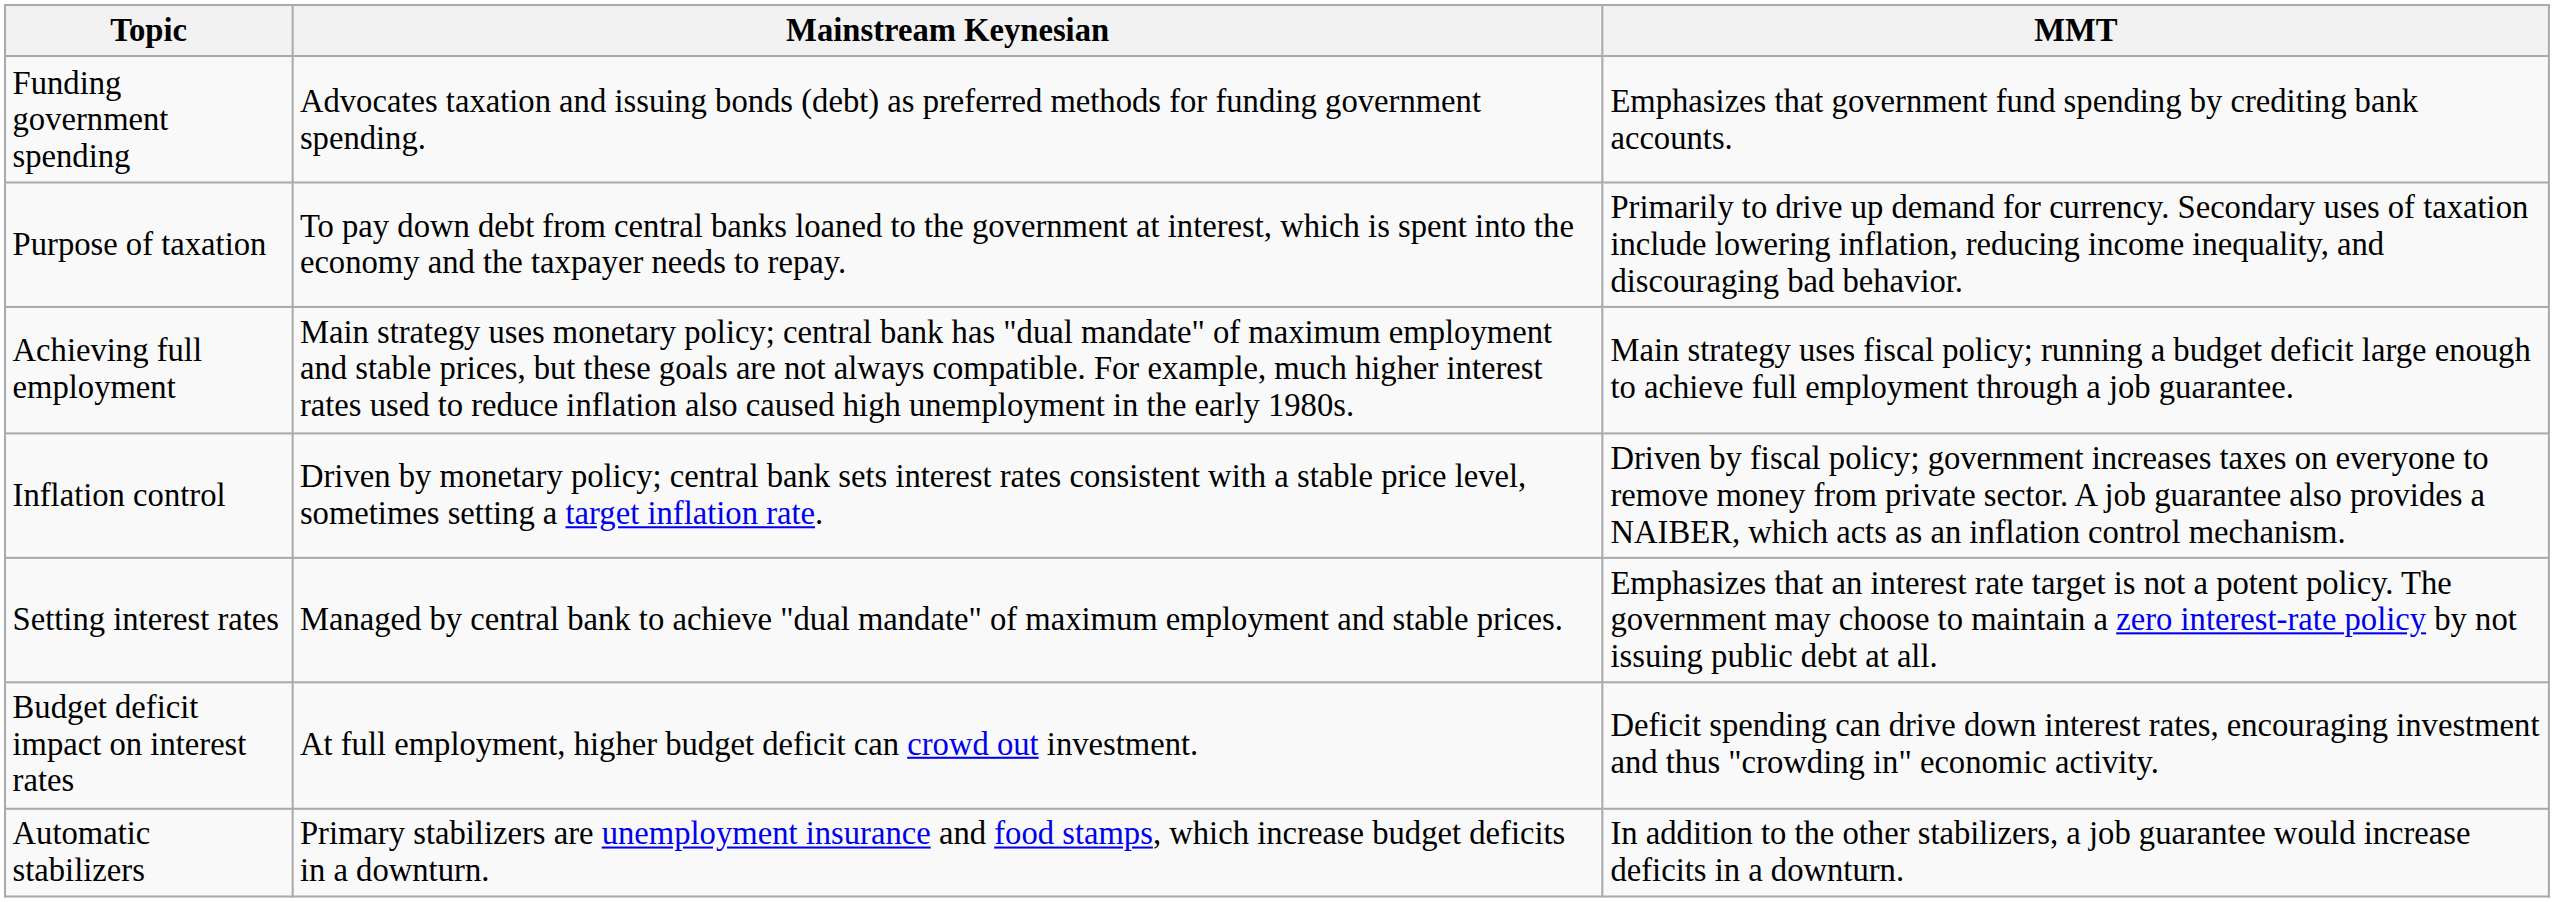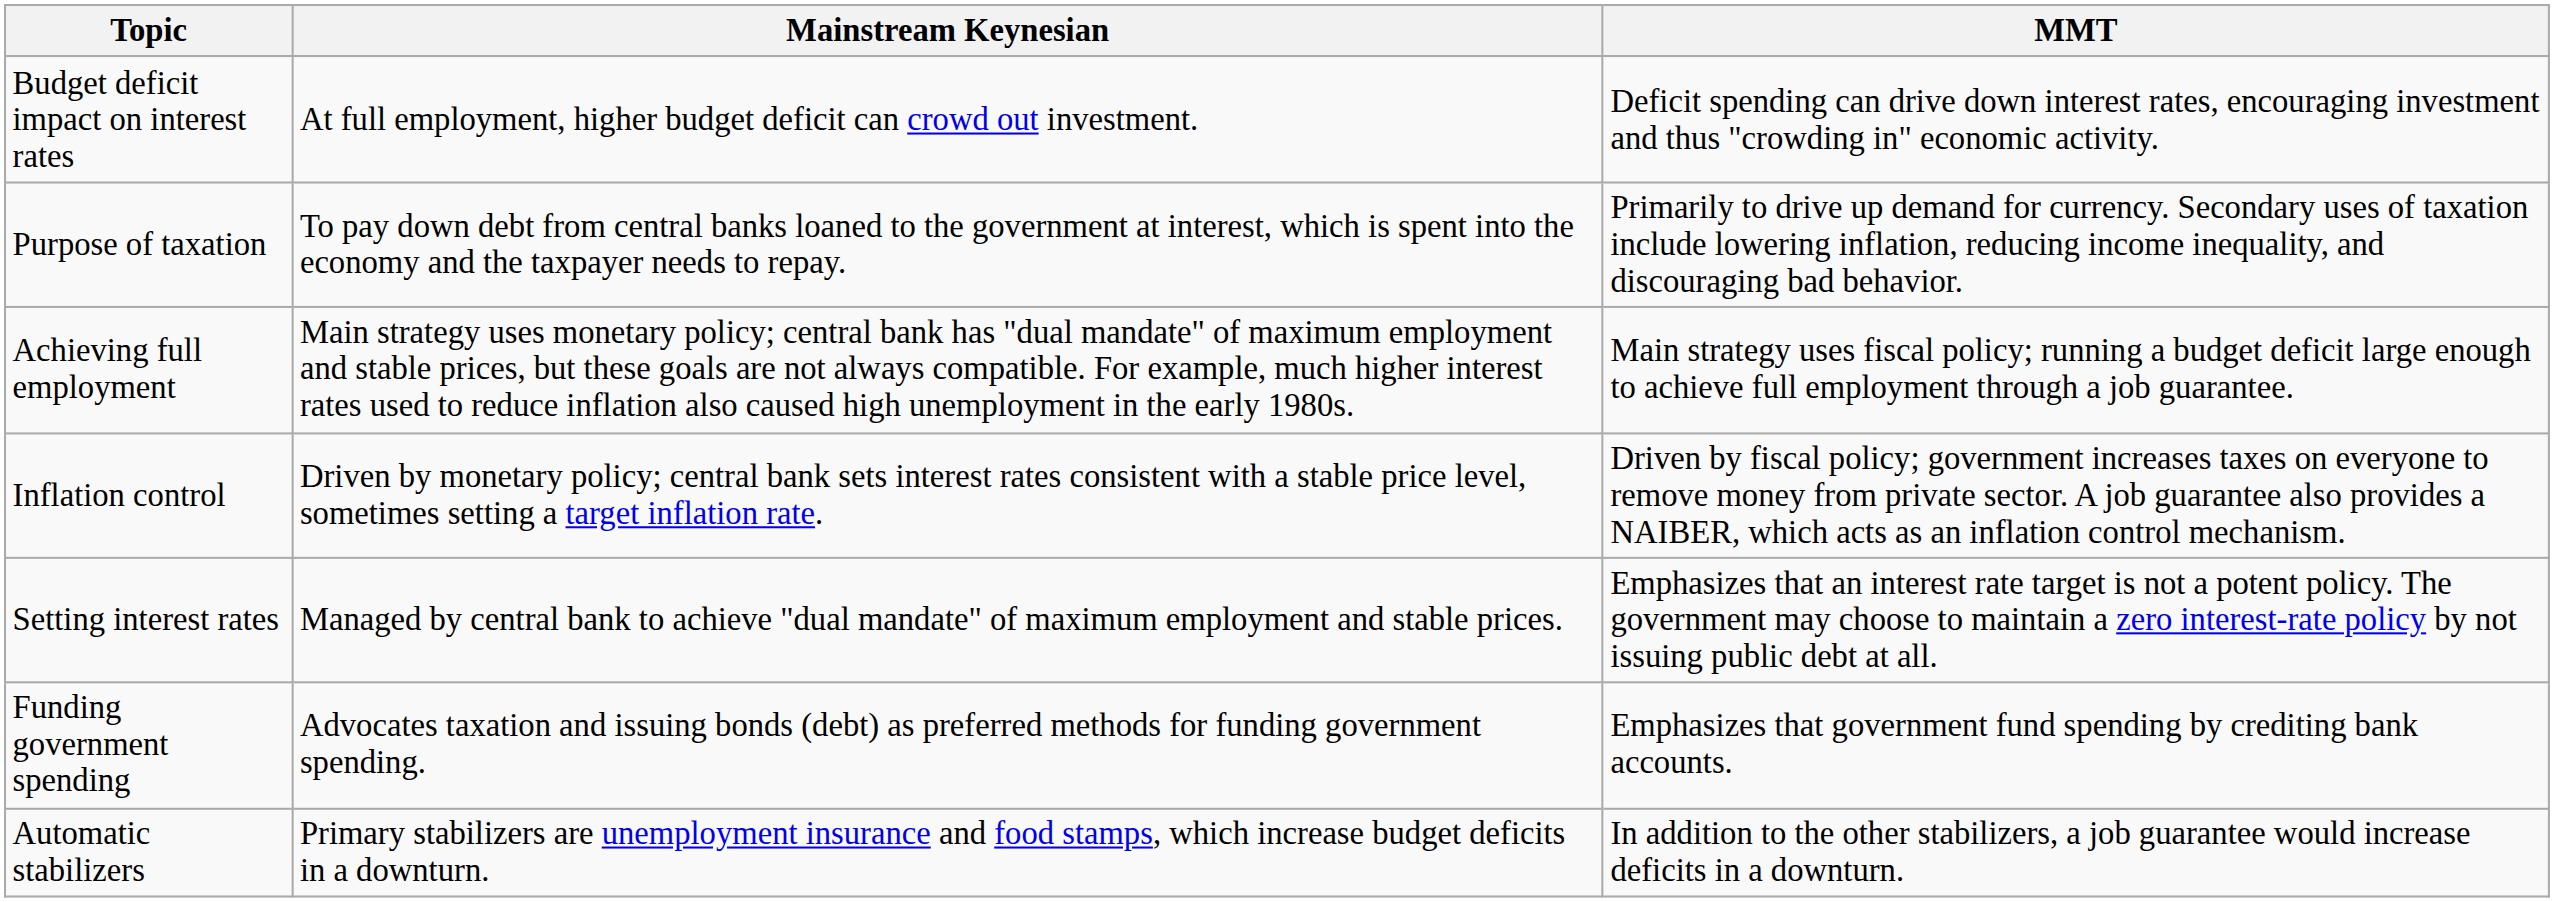rows swapped: Funding government spending <-> Budget deficit impact on interest rates
